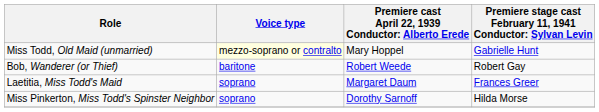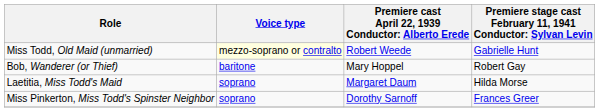Miss Todd, Old Maid (unmarried) | column 3: Mary Hoppel -> Robert Weede
Bob, Wanderer (or Thief) | column 3: Robert Weede -> Mary Hoppel
Laetitia, Miss Todd's Maid | column 4: Frances Greer -> Hilda Morse
Miss Pinkerton, Miss Todd's Spinster Neighbor | column 4: Hilda Morse -> Frances Greer
